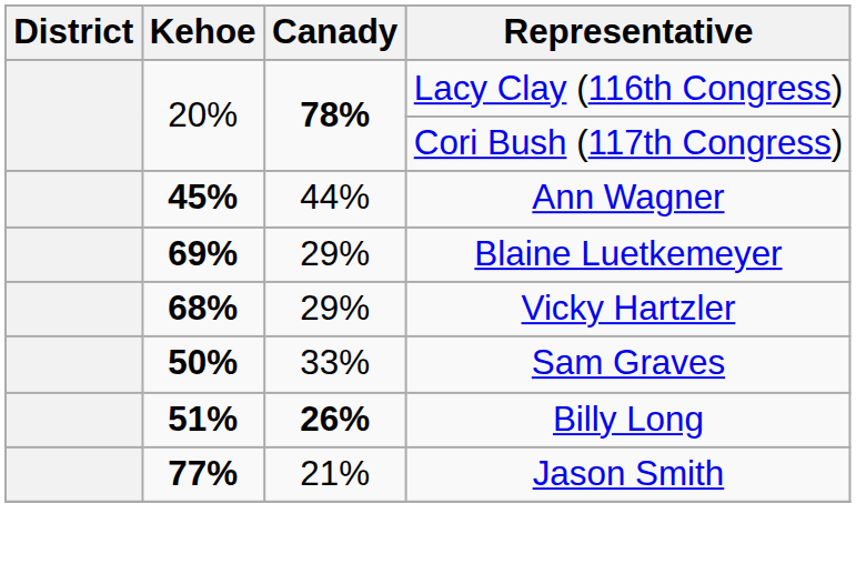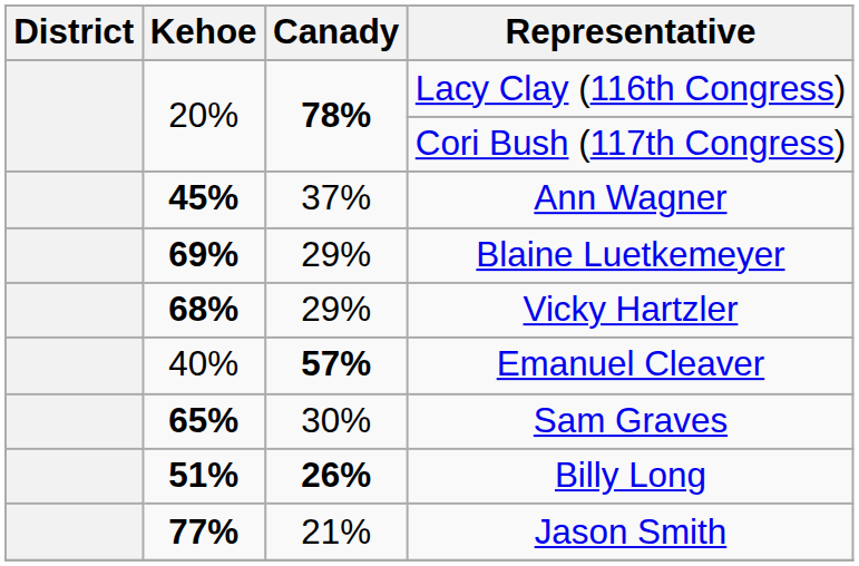Ann Wagner | Canady: 44% -> 37%
+ row: 40% | 57% | Emanuel Cleaver
Sam Graves | Kehoe: 50% -> 65%
Sam Graves | Canady: 33% -> 30%
